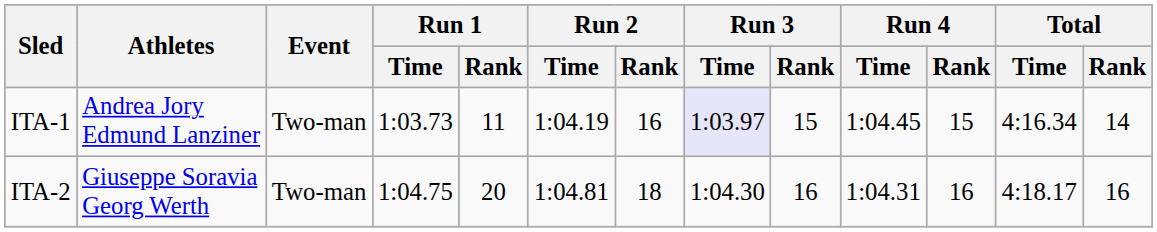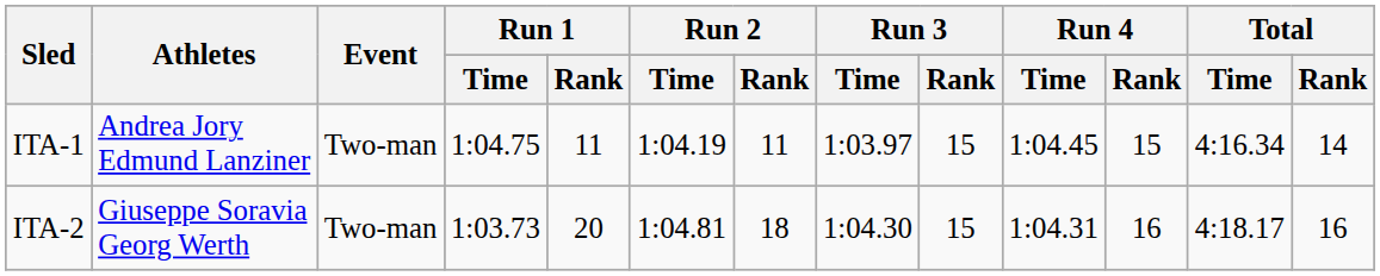ITA-1 | Run 1 / Time: 1:03.73 -> 1:04.75
ITA-1 | Run 2 / Rank: 16 -> 11
ITA-1 | Run 3 / Time: lavender background -> no background
ITA-2 | Run 1 / Time: 1:04.75 -> 1:03.73
ITA-2 | Run 3 / Rank: 16 -> 15
